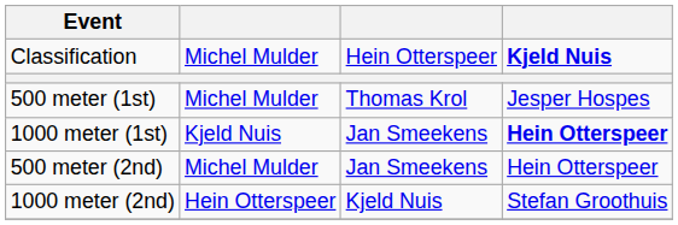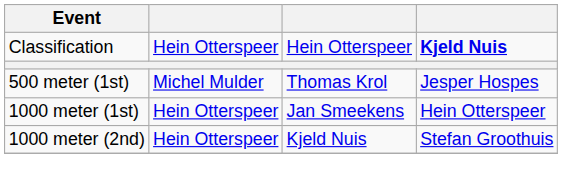Classification | column 2: Michel Mulder -> Hein Otterspeer
1000 meter (1st) | column 2: Kjeld Nuis -> Hein Otterspeer
1000 meter (1st) | column 4: bold -> normal
- row: 500 meter (2nd) | Michel Mulder | Jan Smeekens | Hein Otterspeer
